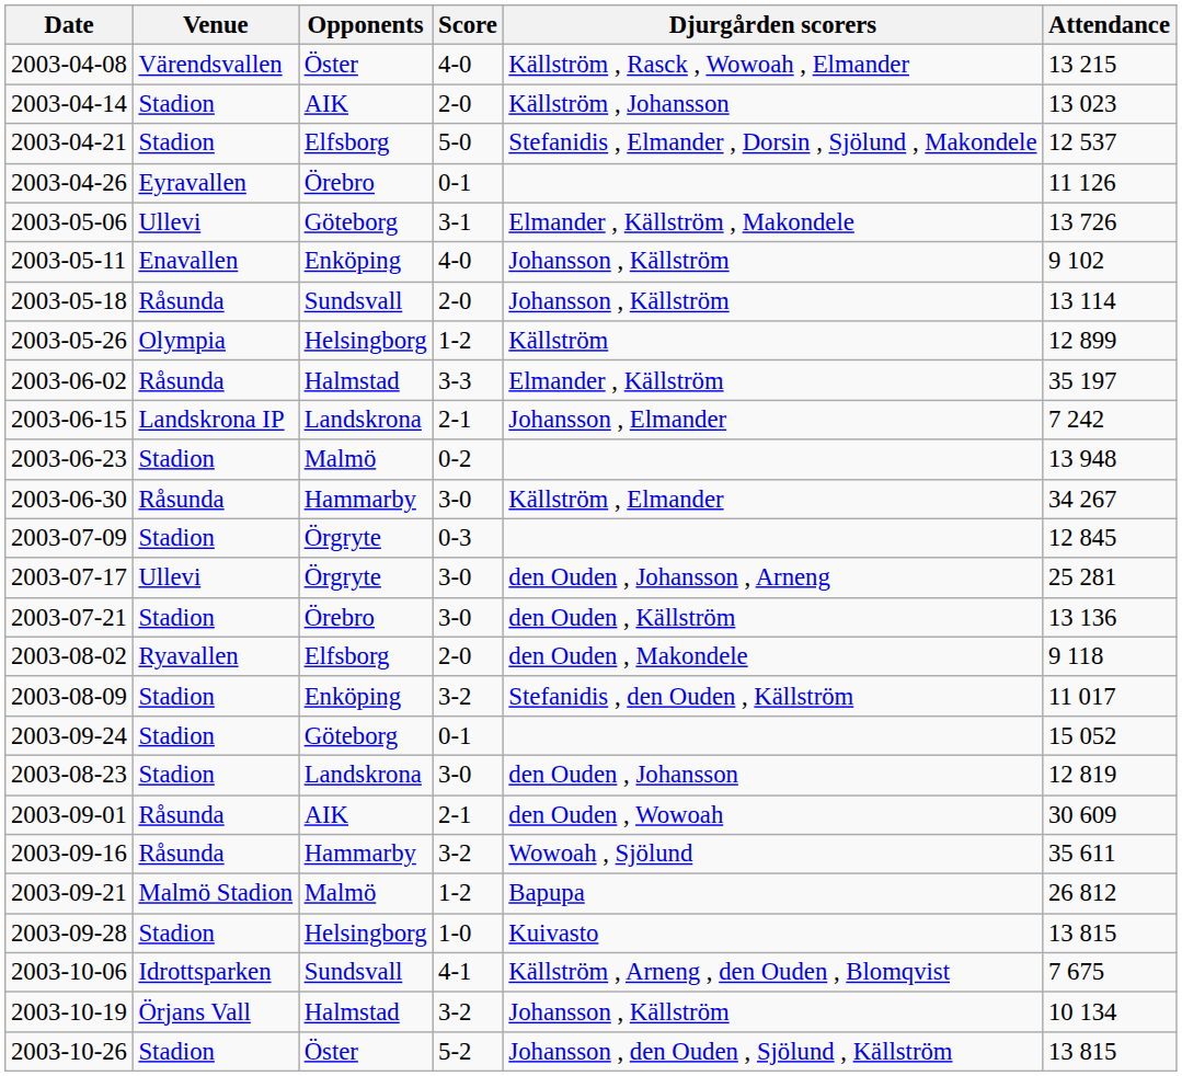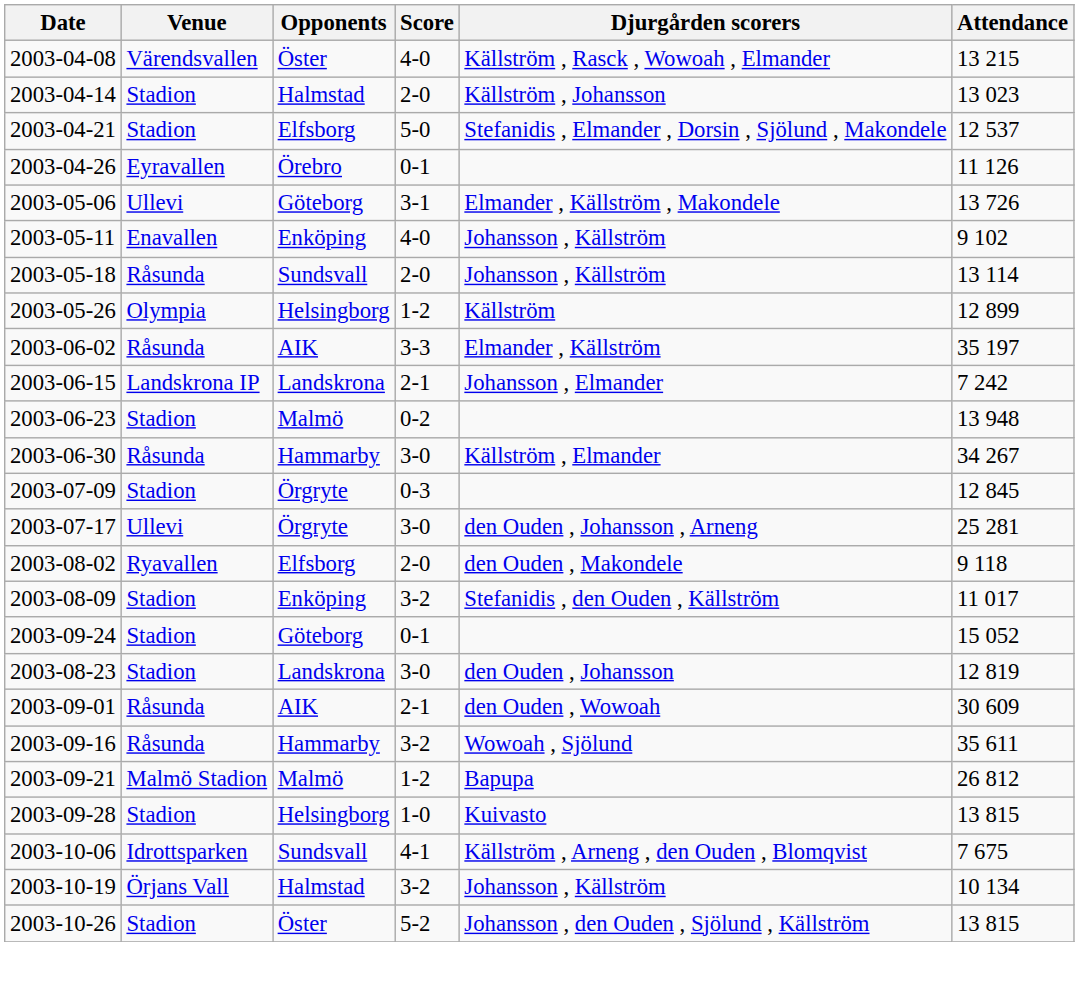2003-04-14 | Opponents: AIK -> Halmstad
2003-06-02 | Opponents: Halmstad -> AIK
- row: 2003-07-21 | Stadion | Örebro | 3-0 | den Ouden , Källström | 13 136
